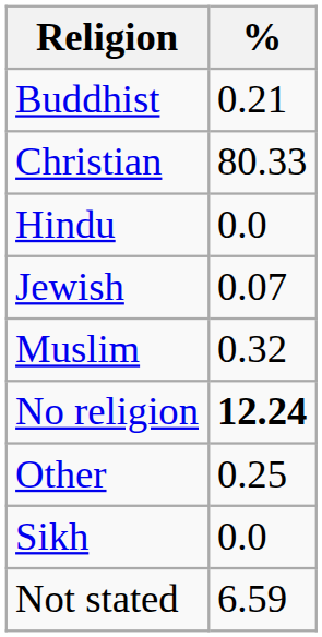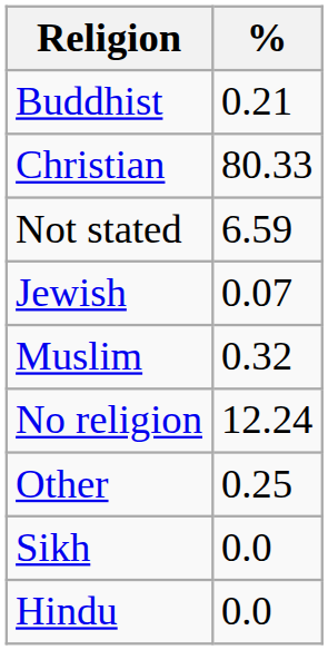rows swapped: Hindu <-> Not stated
No religion | %: bold -> normal
